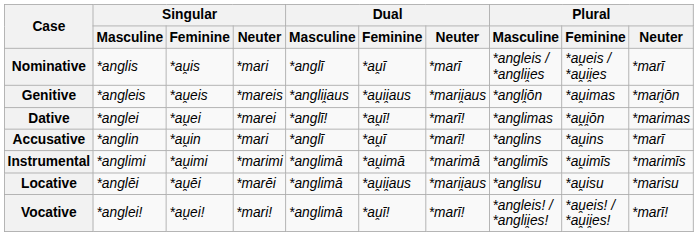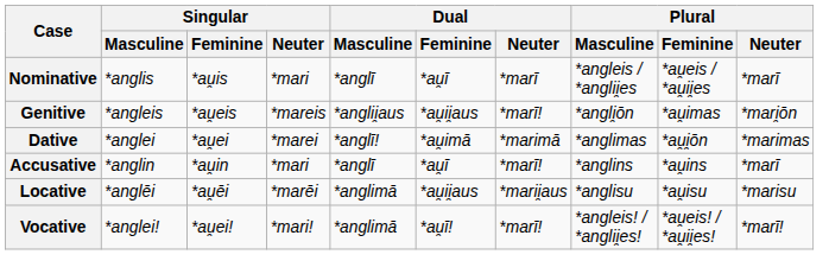Genitive | Dual / Neuter: *marii̯aus -> *marī!
Dative | Dual / Feminine: *au̯ī! -> *au̯imā
Dative | Dual / Neuter: *marī! -> *marimā
- row: Instrumental | *anglimi | *au̯imi | *marimi | *anglimā | *au̯imā | *marimā | *anglimīs | *au̯imīs | *marimīs
